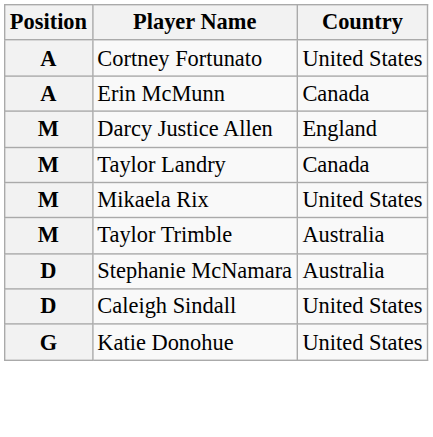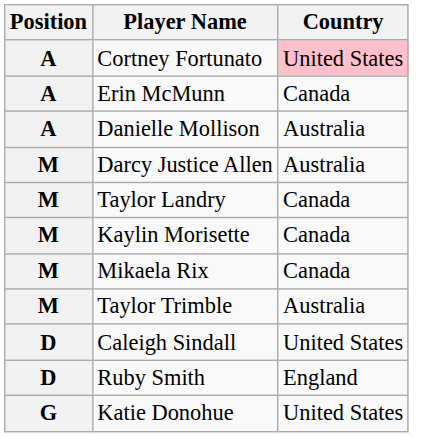Cortney Fortunato | Country: no background -> pink background
+ row: A | Danielle Mollison | Australia
Darcy Justice Allen | Country: England -> Australia
+ row: M | Kaylin Morisette | Canada
Mikaela Rix | Country: United States -> Canada
- row: D | Stephanie McNamara | Australia
+ row: D | Ruby Smith | England
